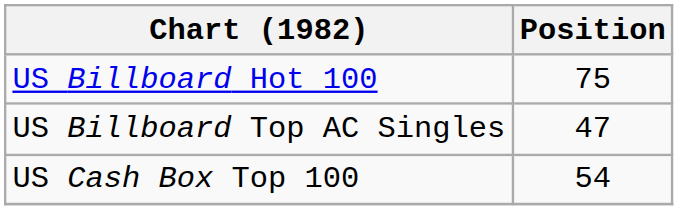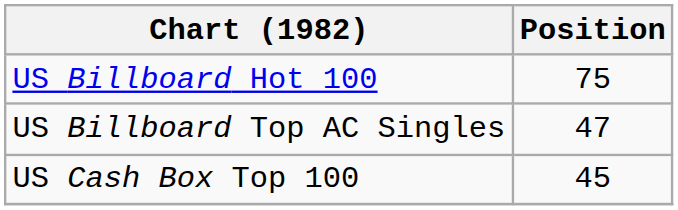US Cash Box Top 100 | Position: 54 -> 45
